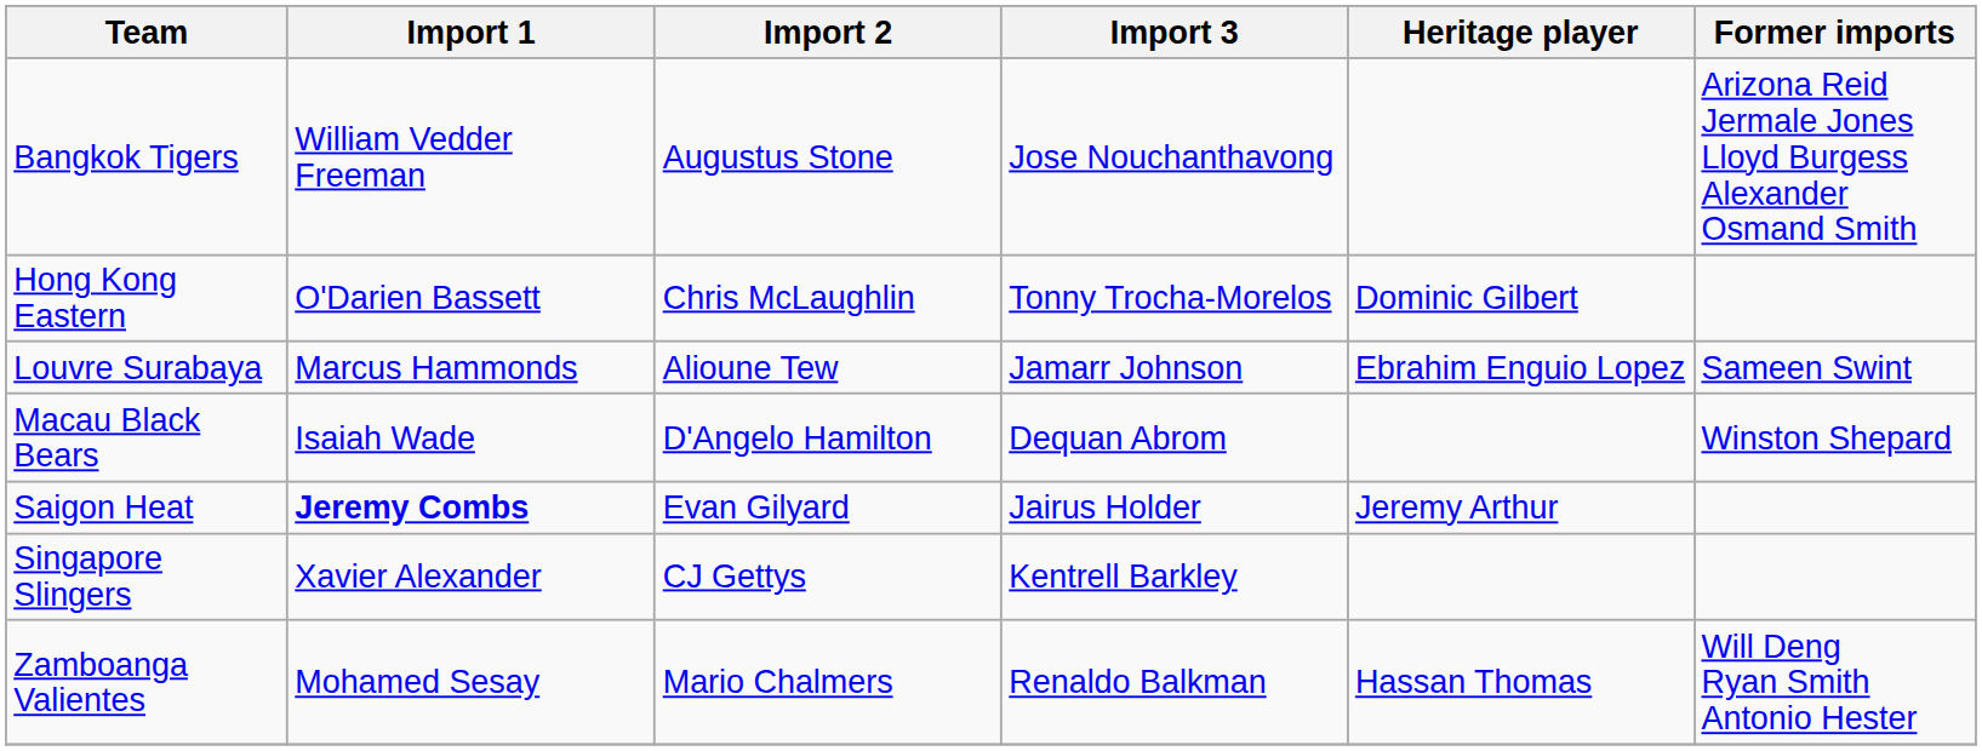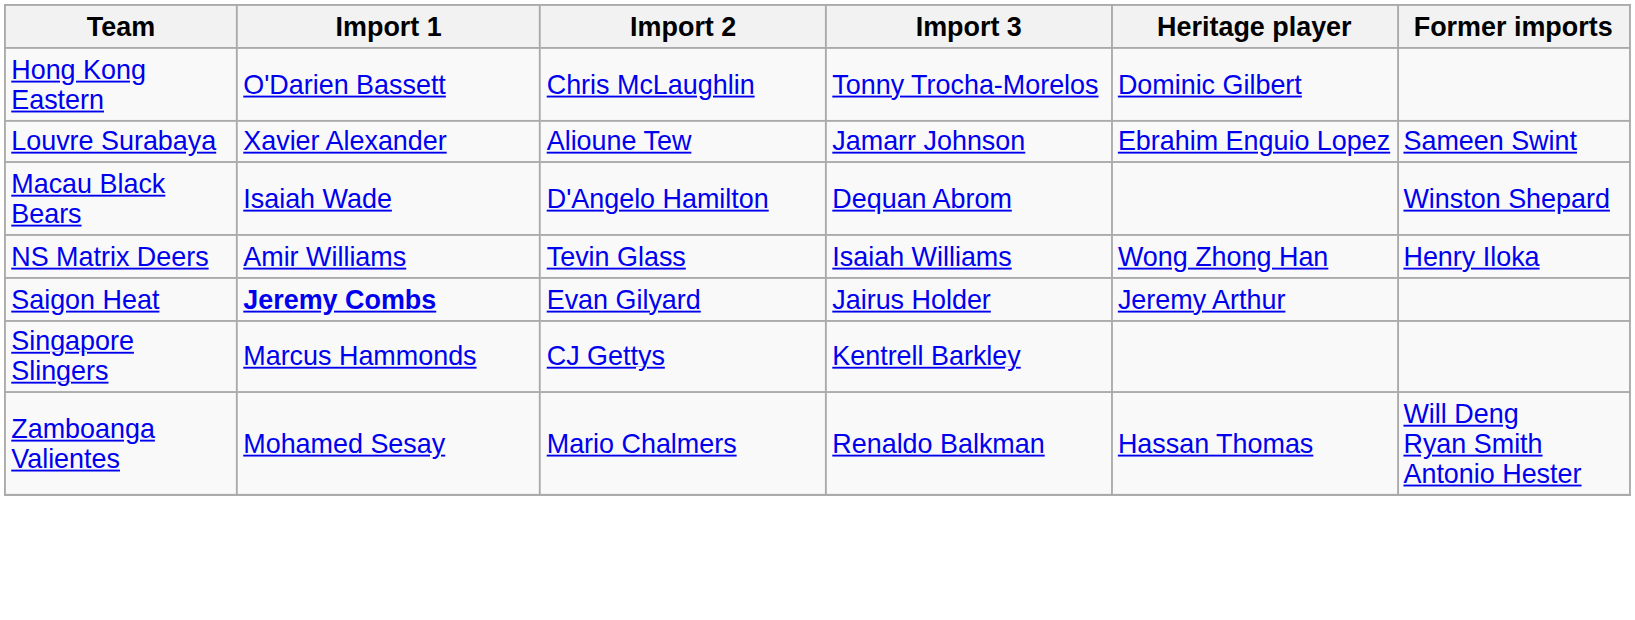- row: Bangkok Tigers | William Vedder Freeman | Augustus Stone | Jose Nouchanthavong | Arizona Reid Jermale Jones Lloyd Burgess Alexander Osmand Smith
Louvre Surabaya | Import 1: Marcus Hammonds -> Xavier Alexander
+ row: NS Matrix Deers | Amir Williams | Tevin Glass | Isaiah Williams | Wong Zhong Han | Henry Iloka
Singapore Slingers | Import 1: Xavier Alexander -> Marcus Hammonds
